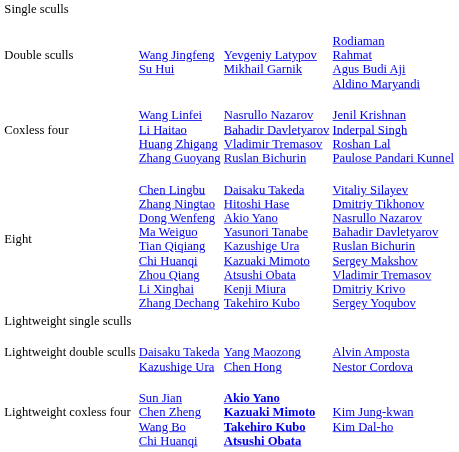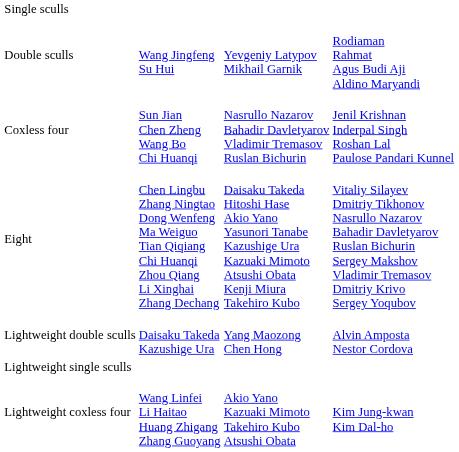Coxless four | column 2: Wang Linfei Li Haitao Huang Zhigang Zhang Guoyang -> Sun Jian Chen Zheng Wang Bo Chi Huanqi
rows swapped: Lightweight single sculls <-> Lightweight double sculls
Lightweight coxless four | column 2: Sun Jian Chen Zheng Wang Bo Chi Huanqi -> Wang Linfei Li Haitao Huang Zhigang Zhang Guoyang
Lightweight coxless four | column 3: bold -> normal
